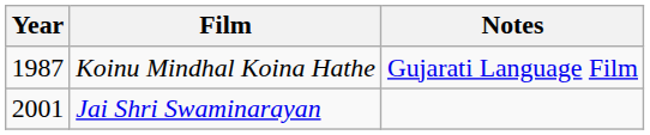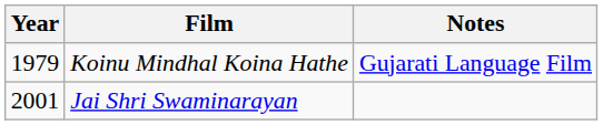Koinu Mindhal Koina Hathe | Year: 1987 -> 1979
